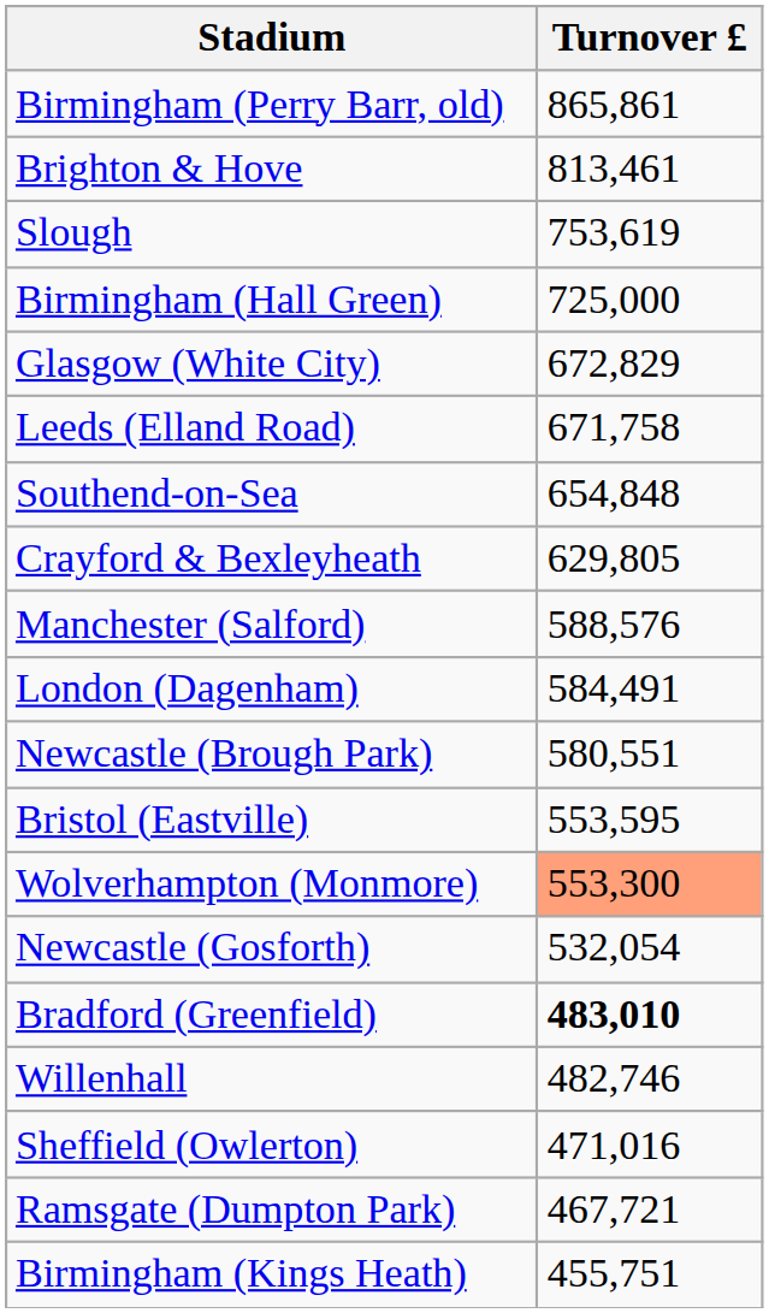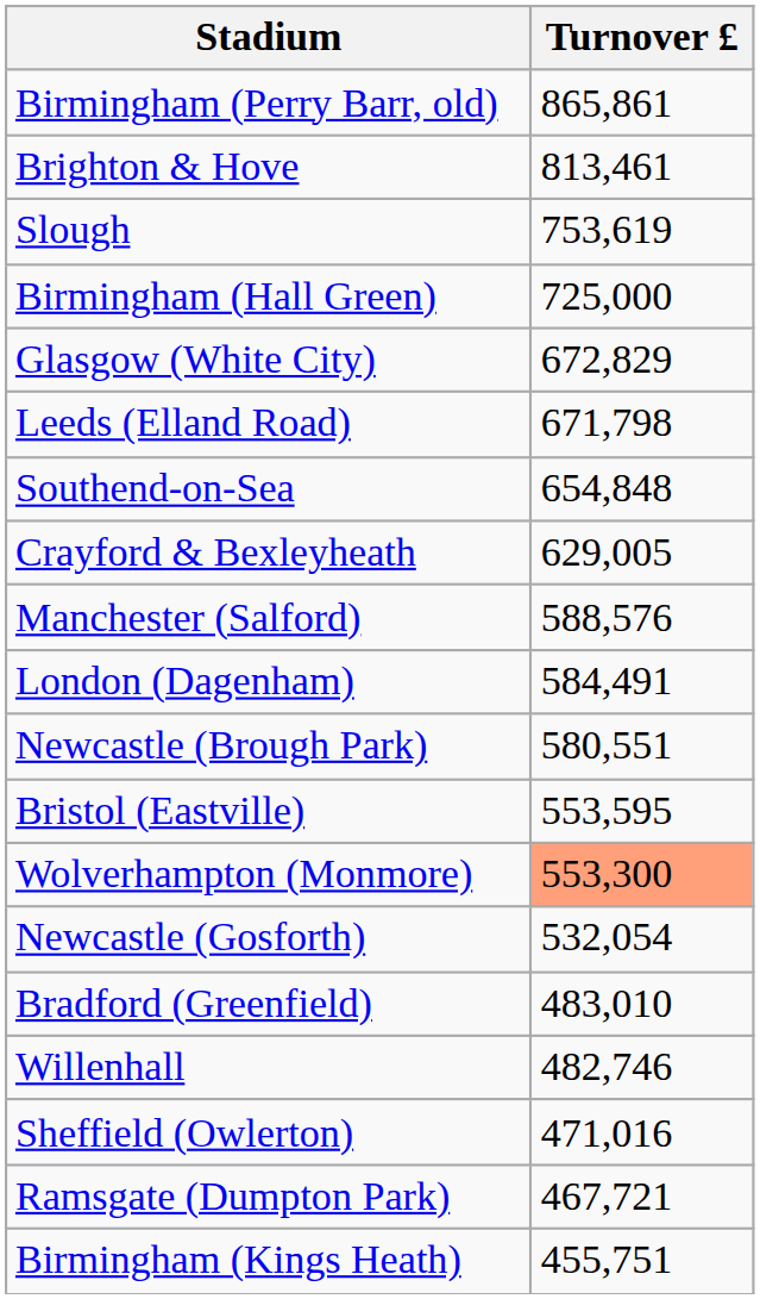Leeds (Elland Road) | Turnover £: 671,758 -> 671,798
Crayford & Bexleyheath | Turnover £: 629,805 -> 629,005
Bradford (Greenfield) | Turnover £: bold -> normal
